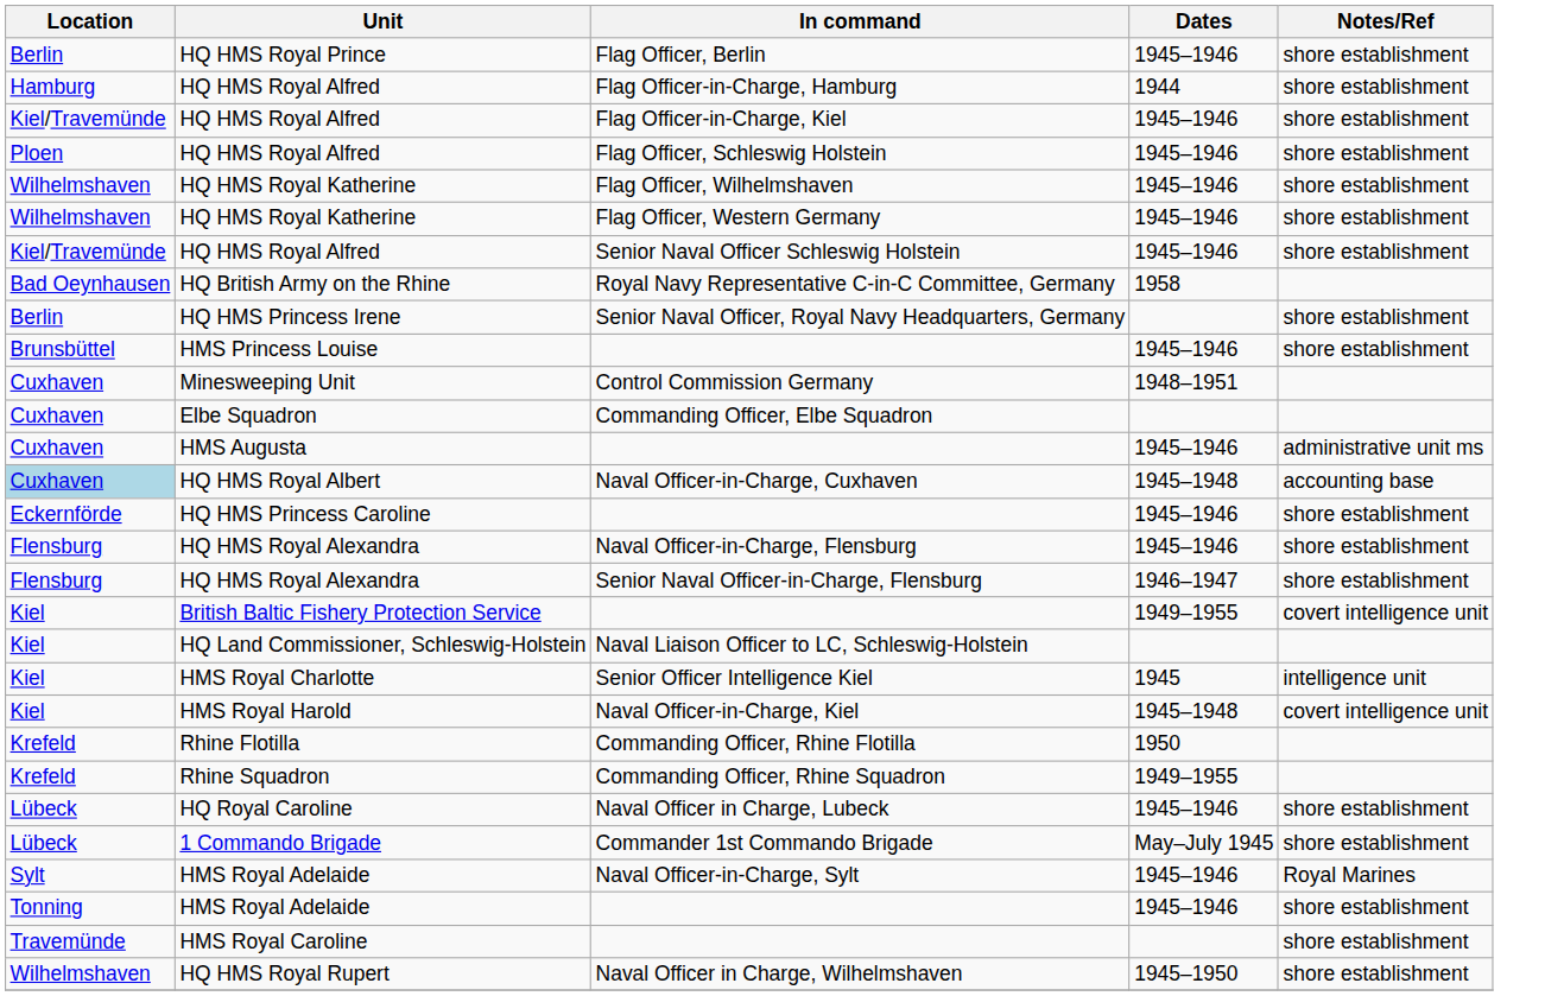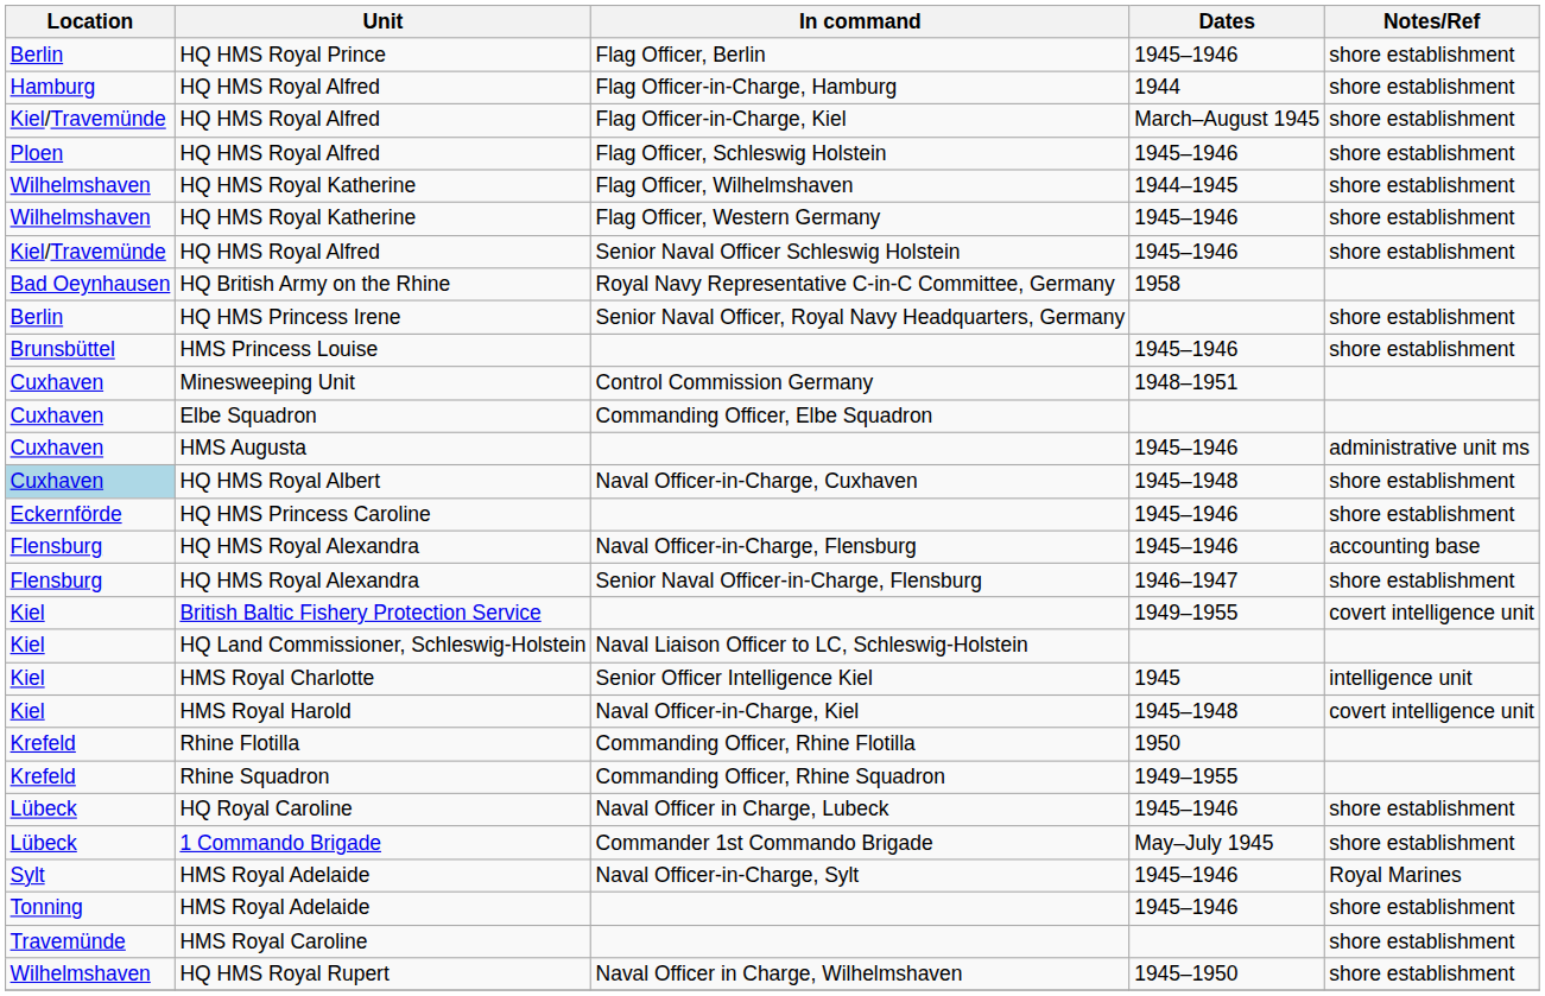Flag Officer-in-Charge, Kiel | Dates: 1945–1946 -> March–August 1945
Flag Officer, Wilhelmshaven | Dates: 1945–1946 -> 1944–1945
Naval Officer-in-Charge, Cuxhaven | Notes/Ref: accounting base -> shore establishment
Naval Officer-in-Charge, Flensburg | Notes/Ref: shore establishment -> accounting base
